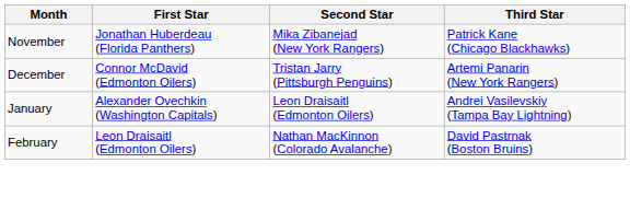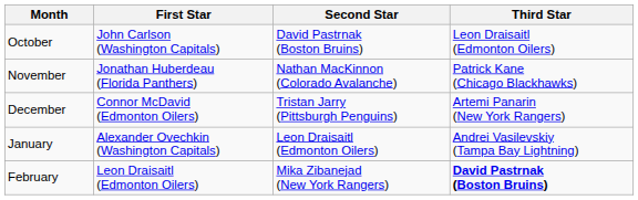+ row: October | John Carlson (Washington Capitals) | David Pastrnak (Boston Bruins) | Leon Draisaitl (Edmonton Oilers)
November | Second Star: Mika Zibanejad (New York Rangers) -> Nathan MacKinnon (Colorado Avalanche)
February | Second Star: Nathan MacKinnon (Colorado Avalanche) -> Mika Zibanejad (New York Rangers)
February | Third Star: normal -> bold
